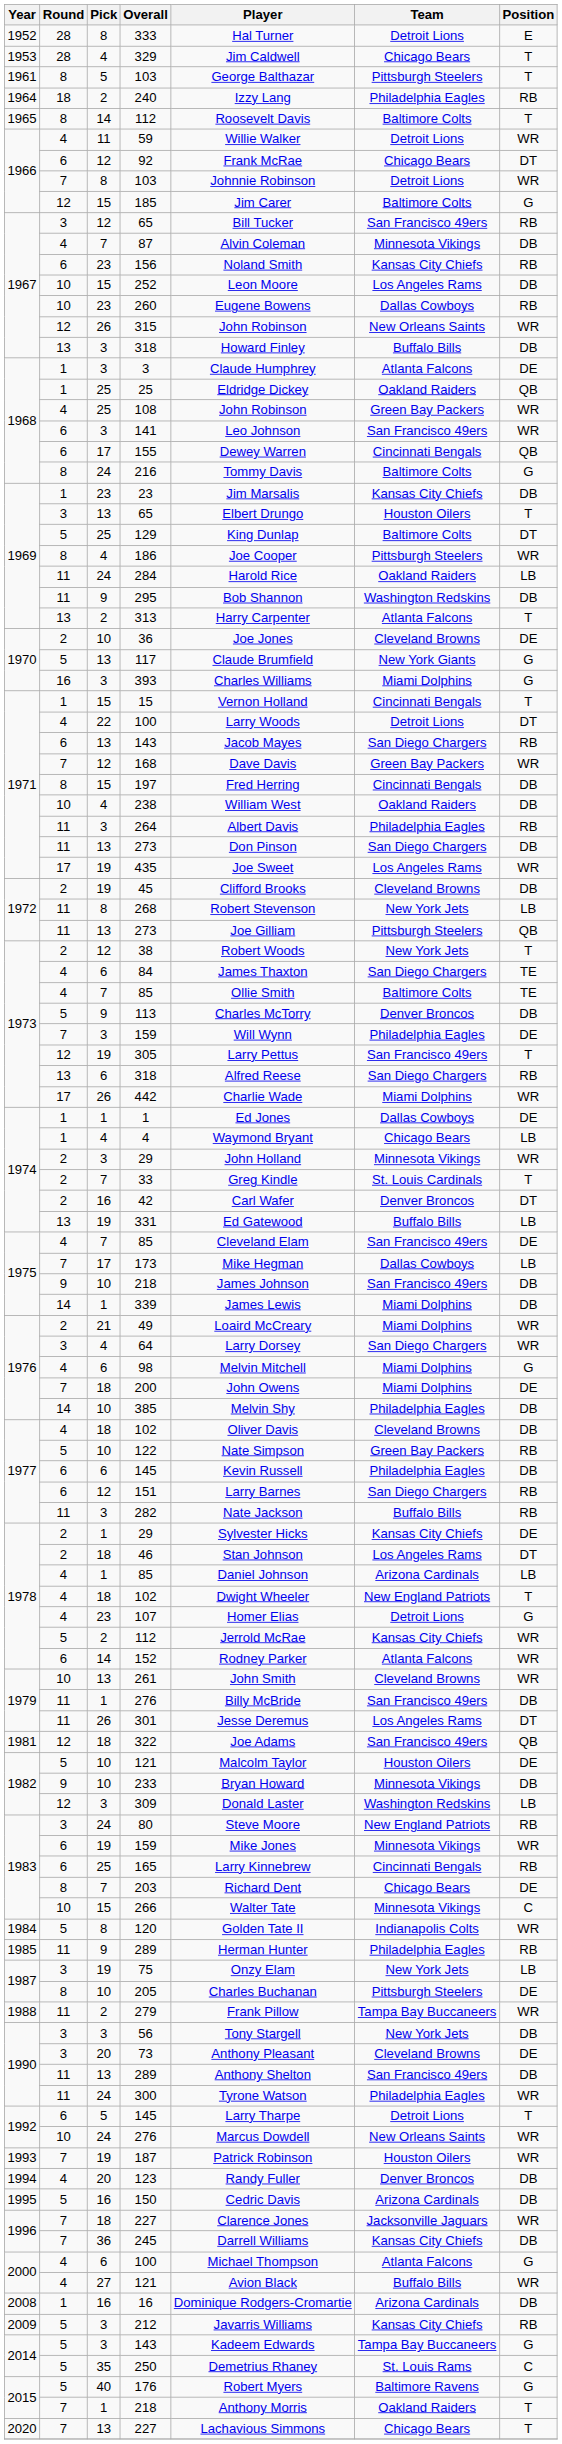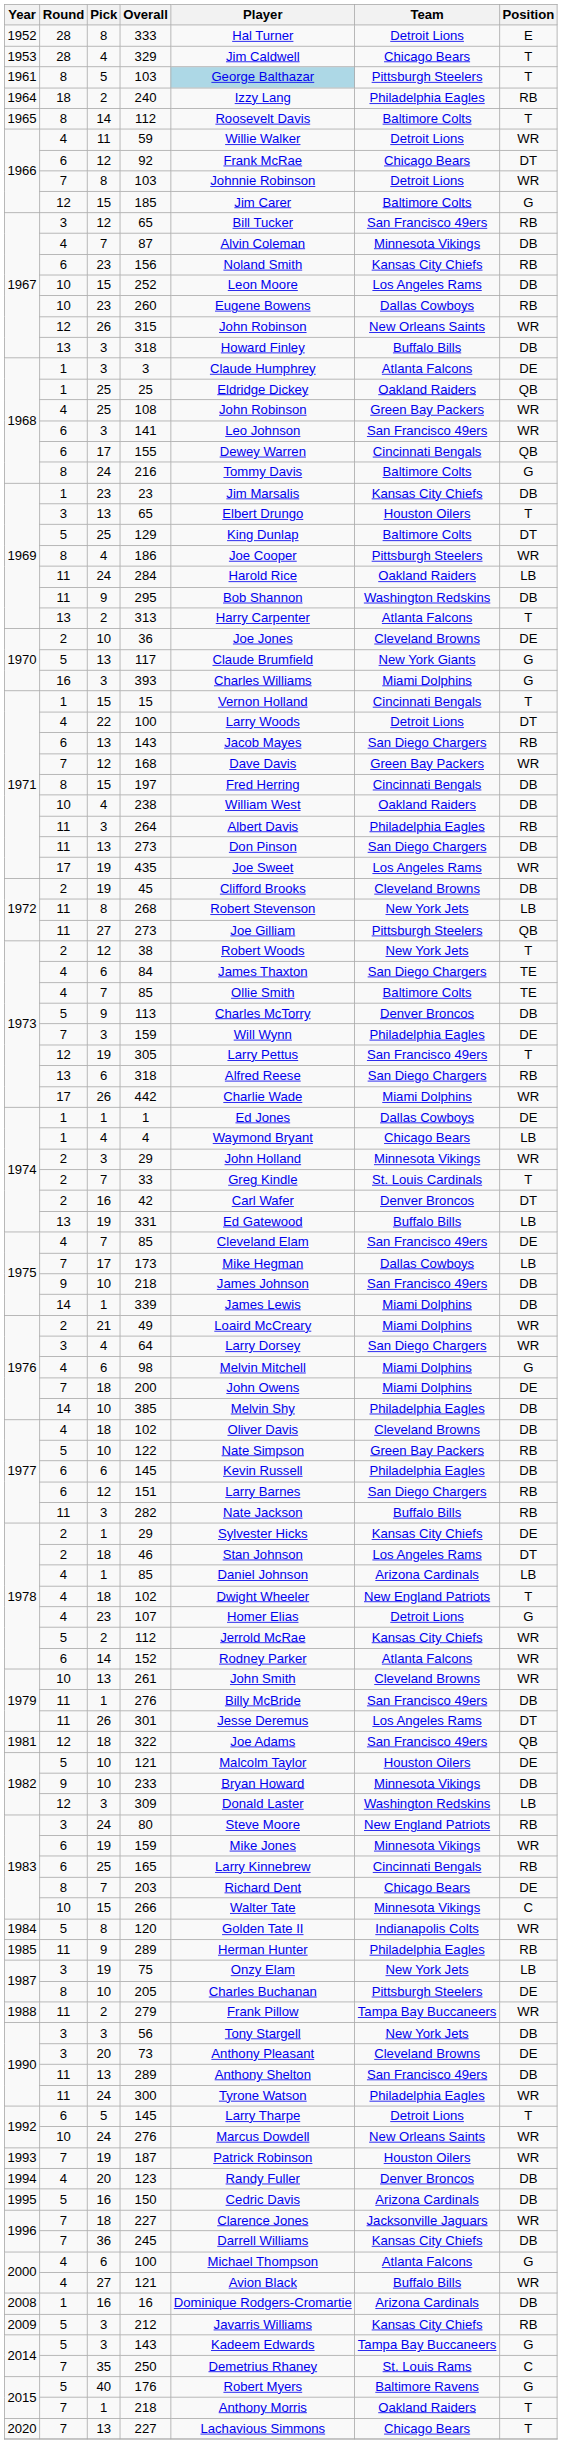1961 / 103 | Player: no background -> lightblue background
1972 / 273 | Pick: 13 -> 27
250 | Round: 5 -> 7
